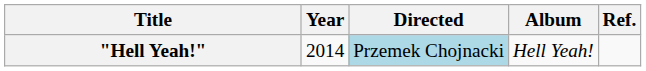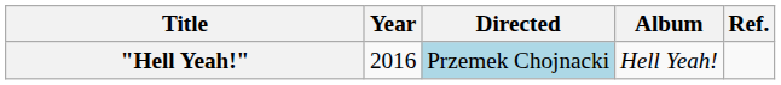"Hell Yeah!" | Year: 2014 -> 2016
